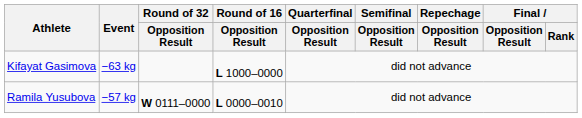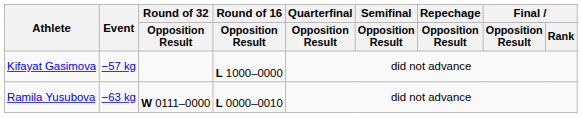Kifayat Gasimova | Event: −63 kg -> −57 kg
Ramila Yusubova | Event: −57 kg -> −63 kg
